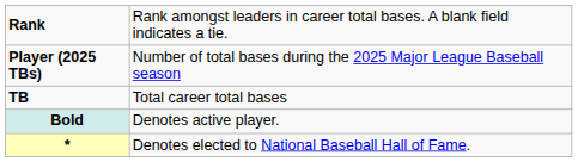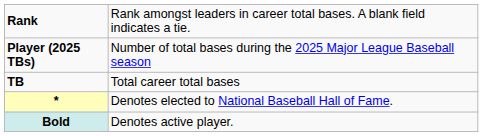rows swapped: * <-> Bold
